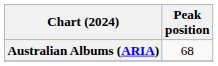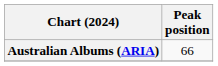Australian Albums (ARIA) | Peak position: 68 -> 66
